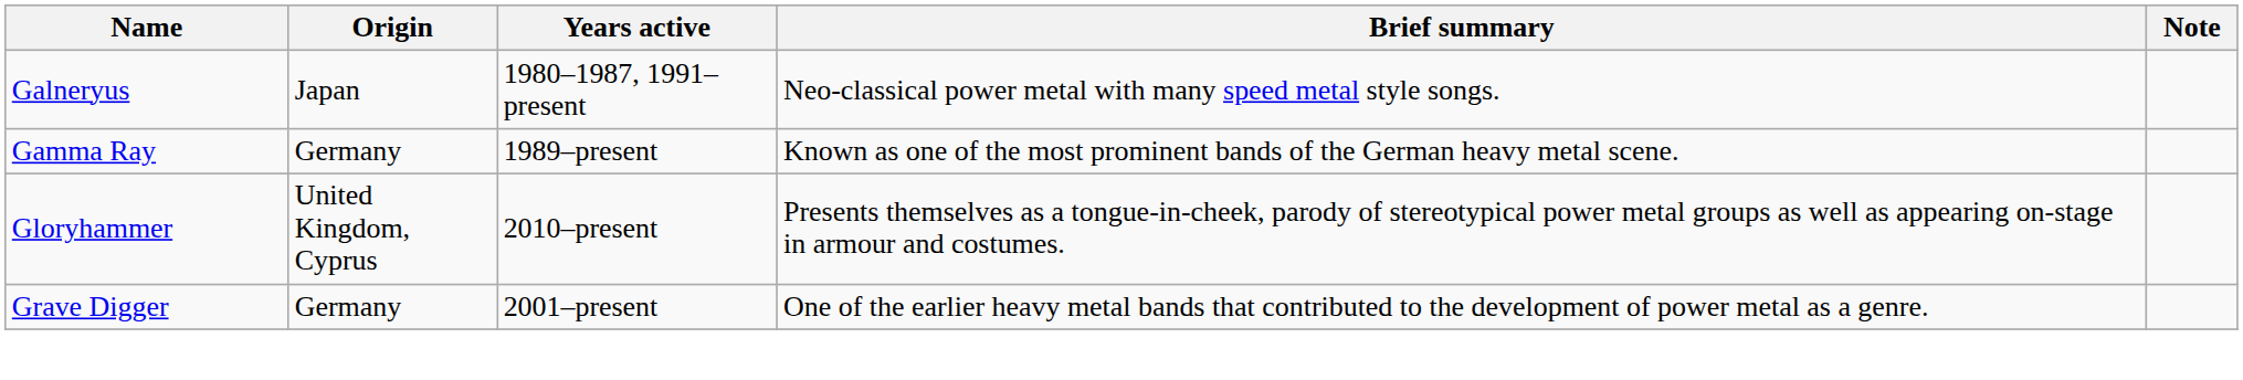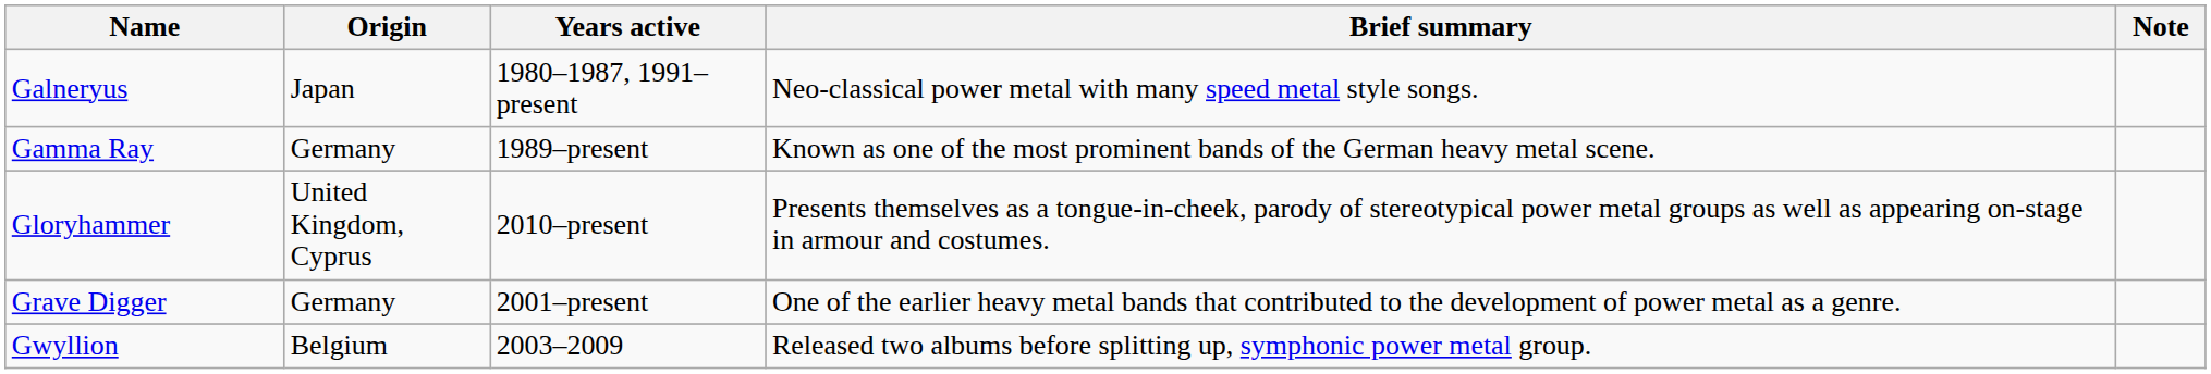+ row: Gwyllion | Belgium | 2003–2009 | Released two albums before splitting up, symphonic power metal group.
